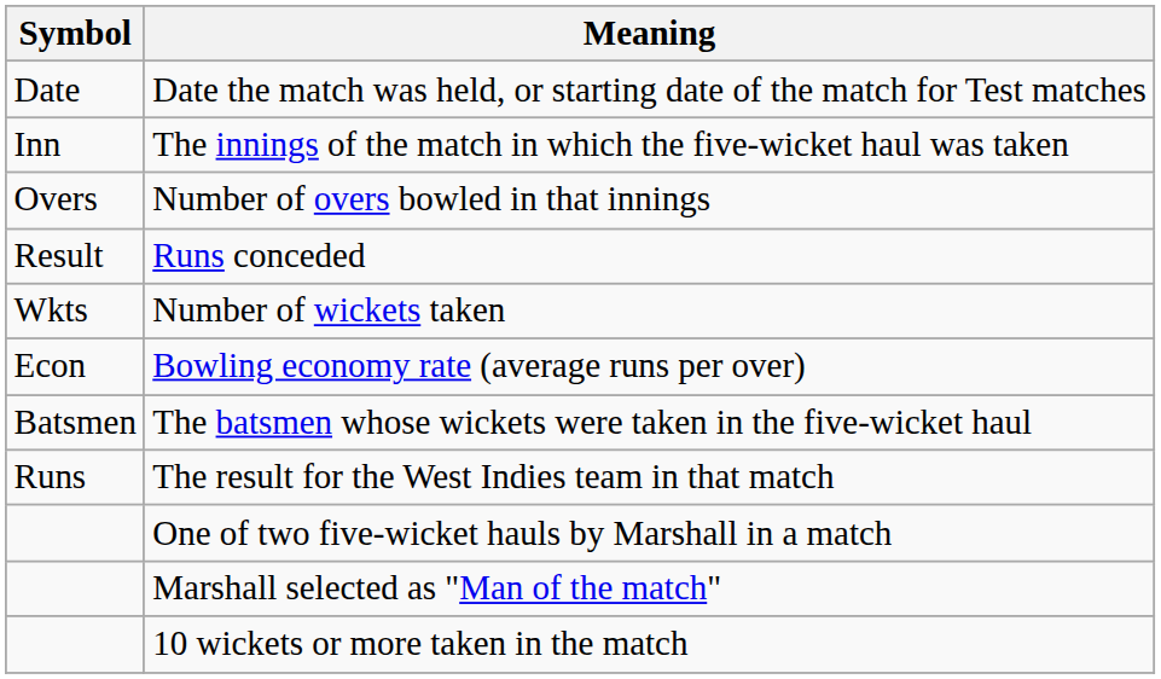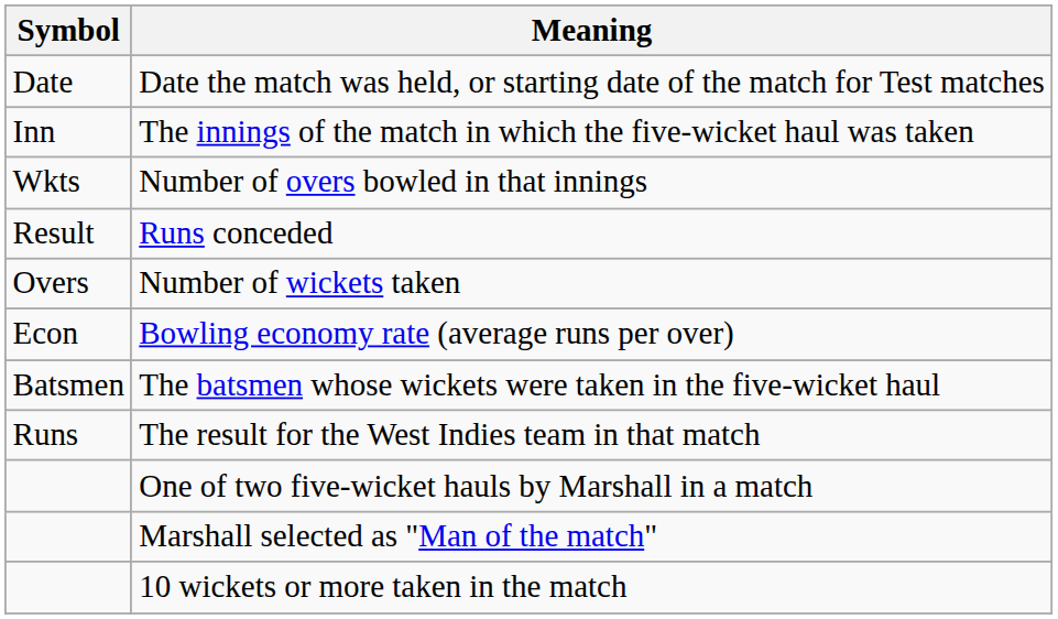Number of overs bowled in that innings | Symbol: Overs -> Wkts
Number of wickets taken | Symbol: Wkts -> Overs
